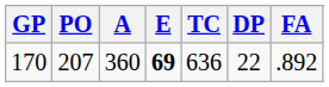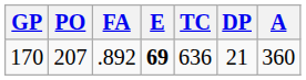columns swapped: A <-> FA
170 | DP: 22 -> 21
